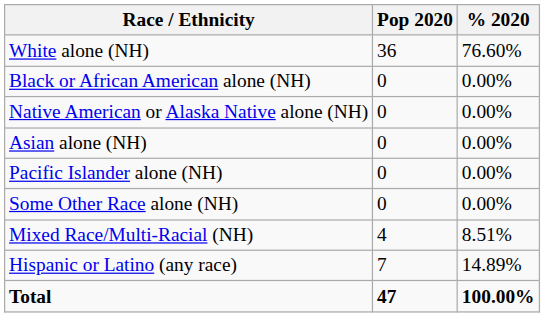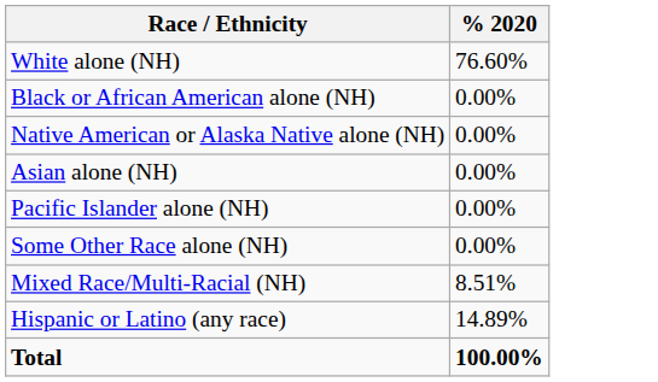- column: Pop 2020 | 36 | 0 | 0 | 0 | 0 | 0 | 4 | 7 | 47
